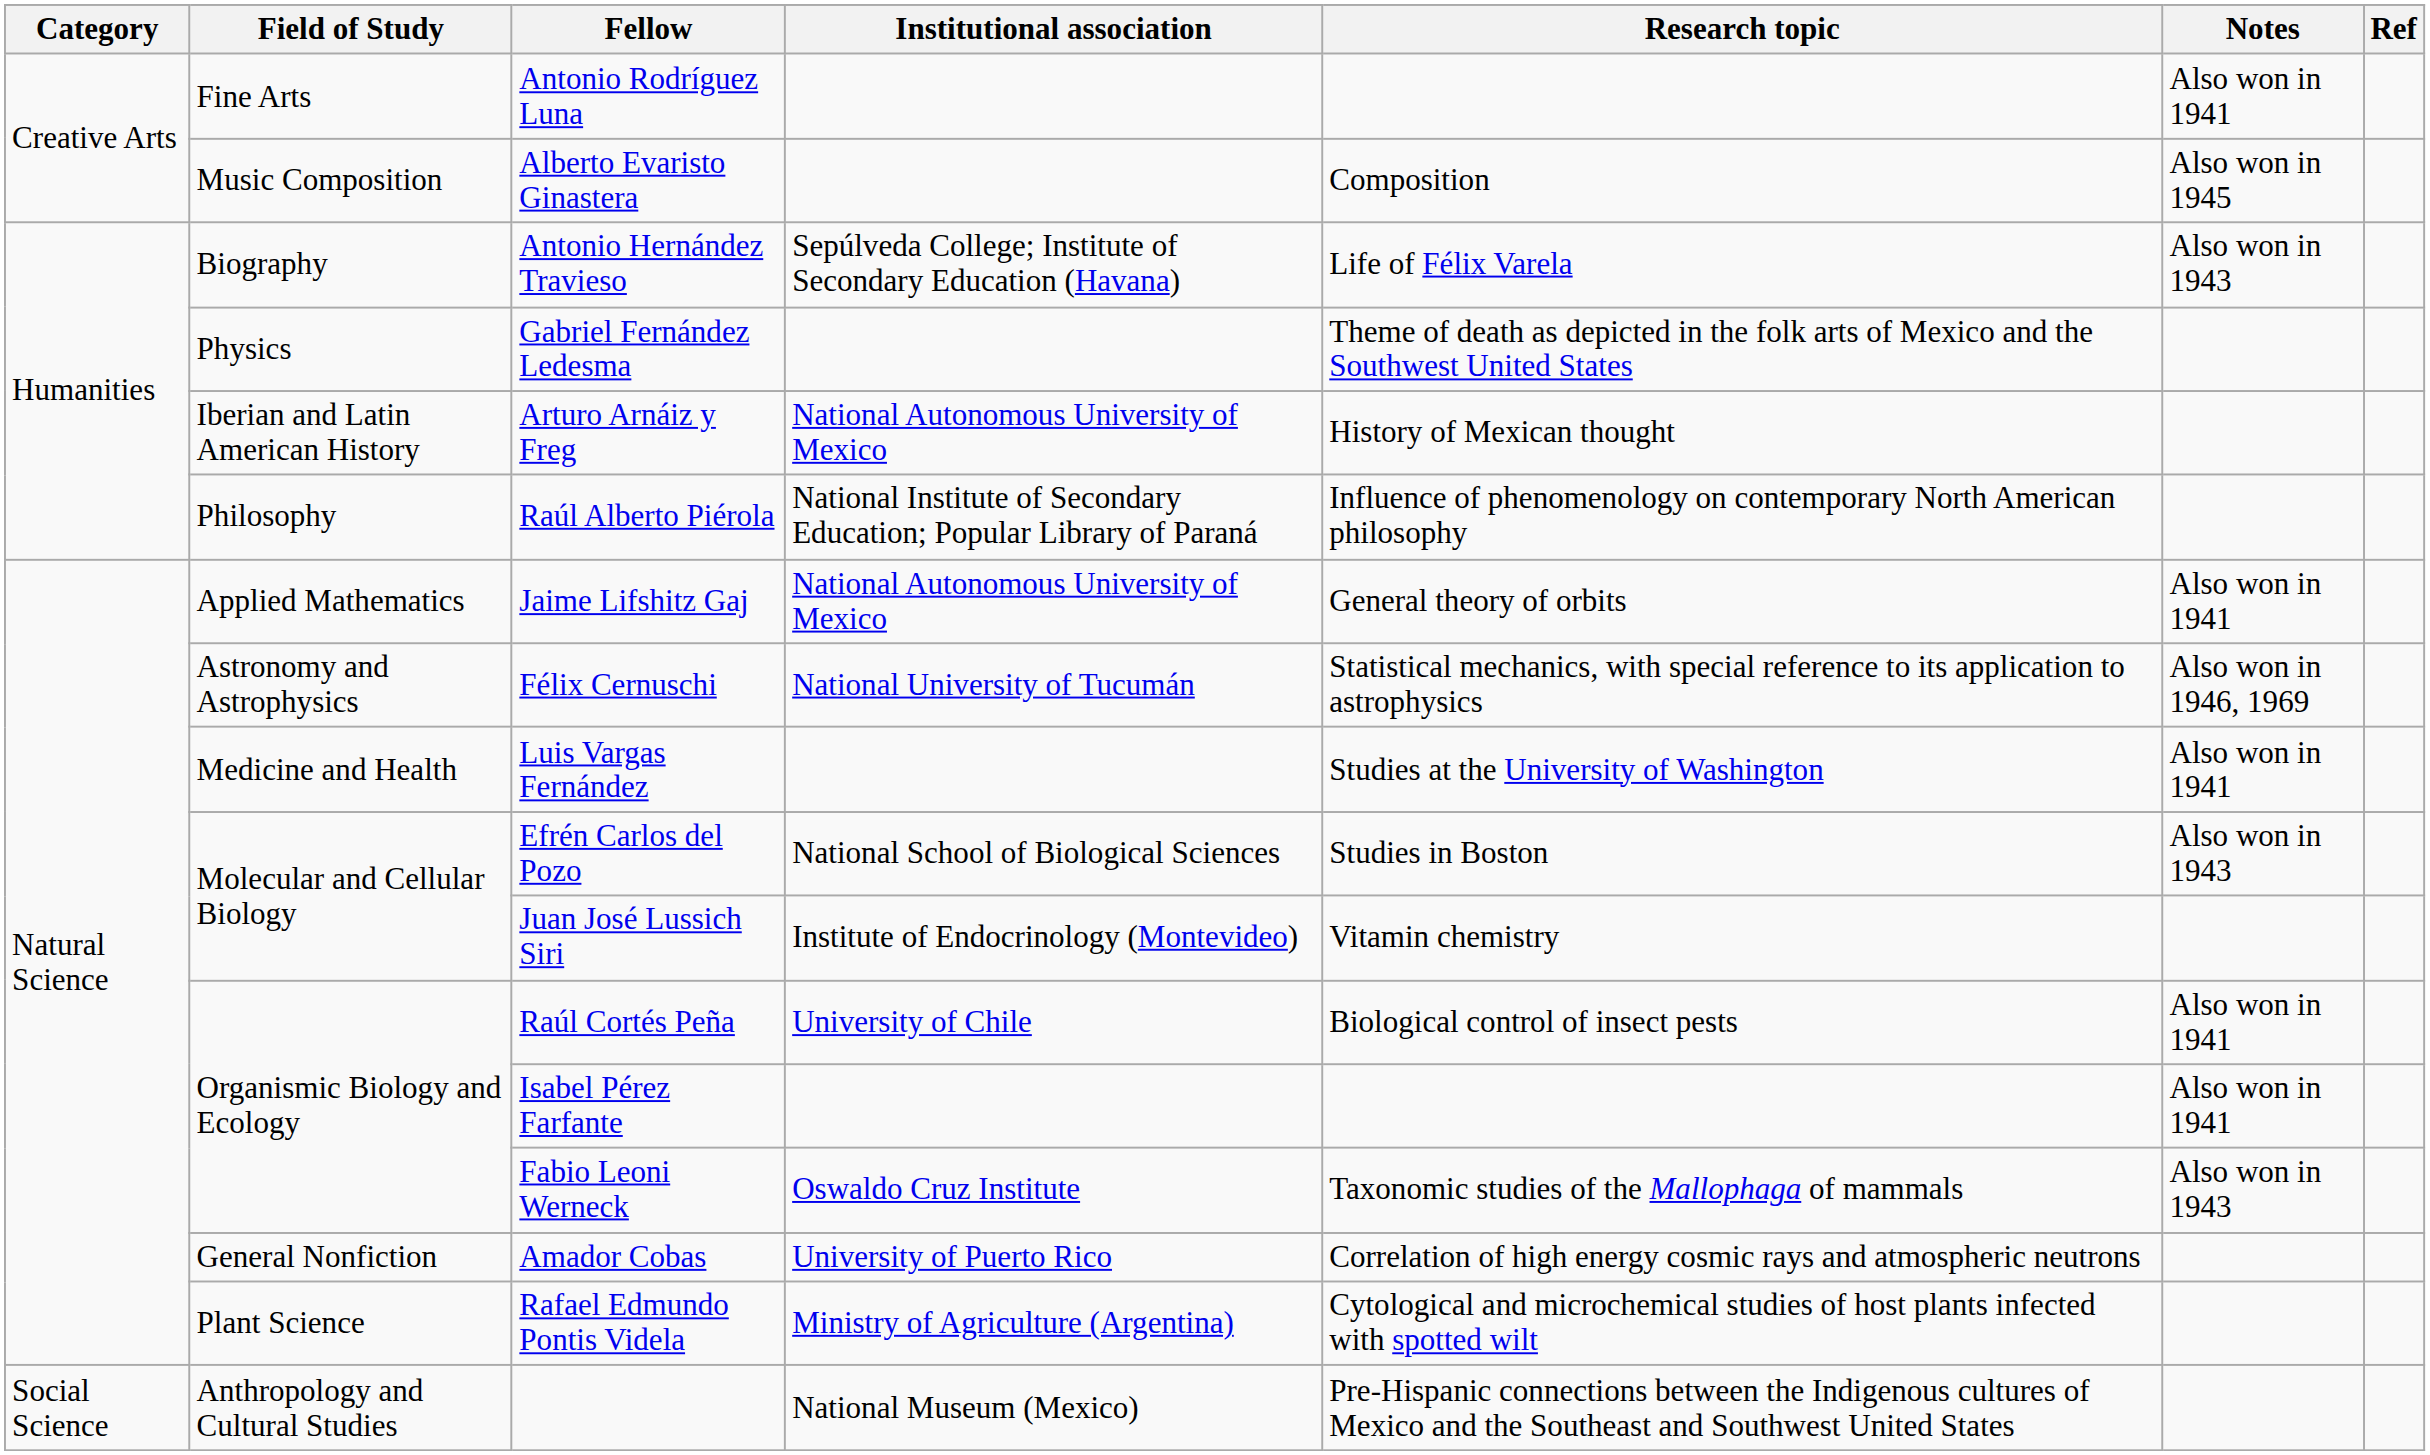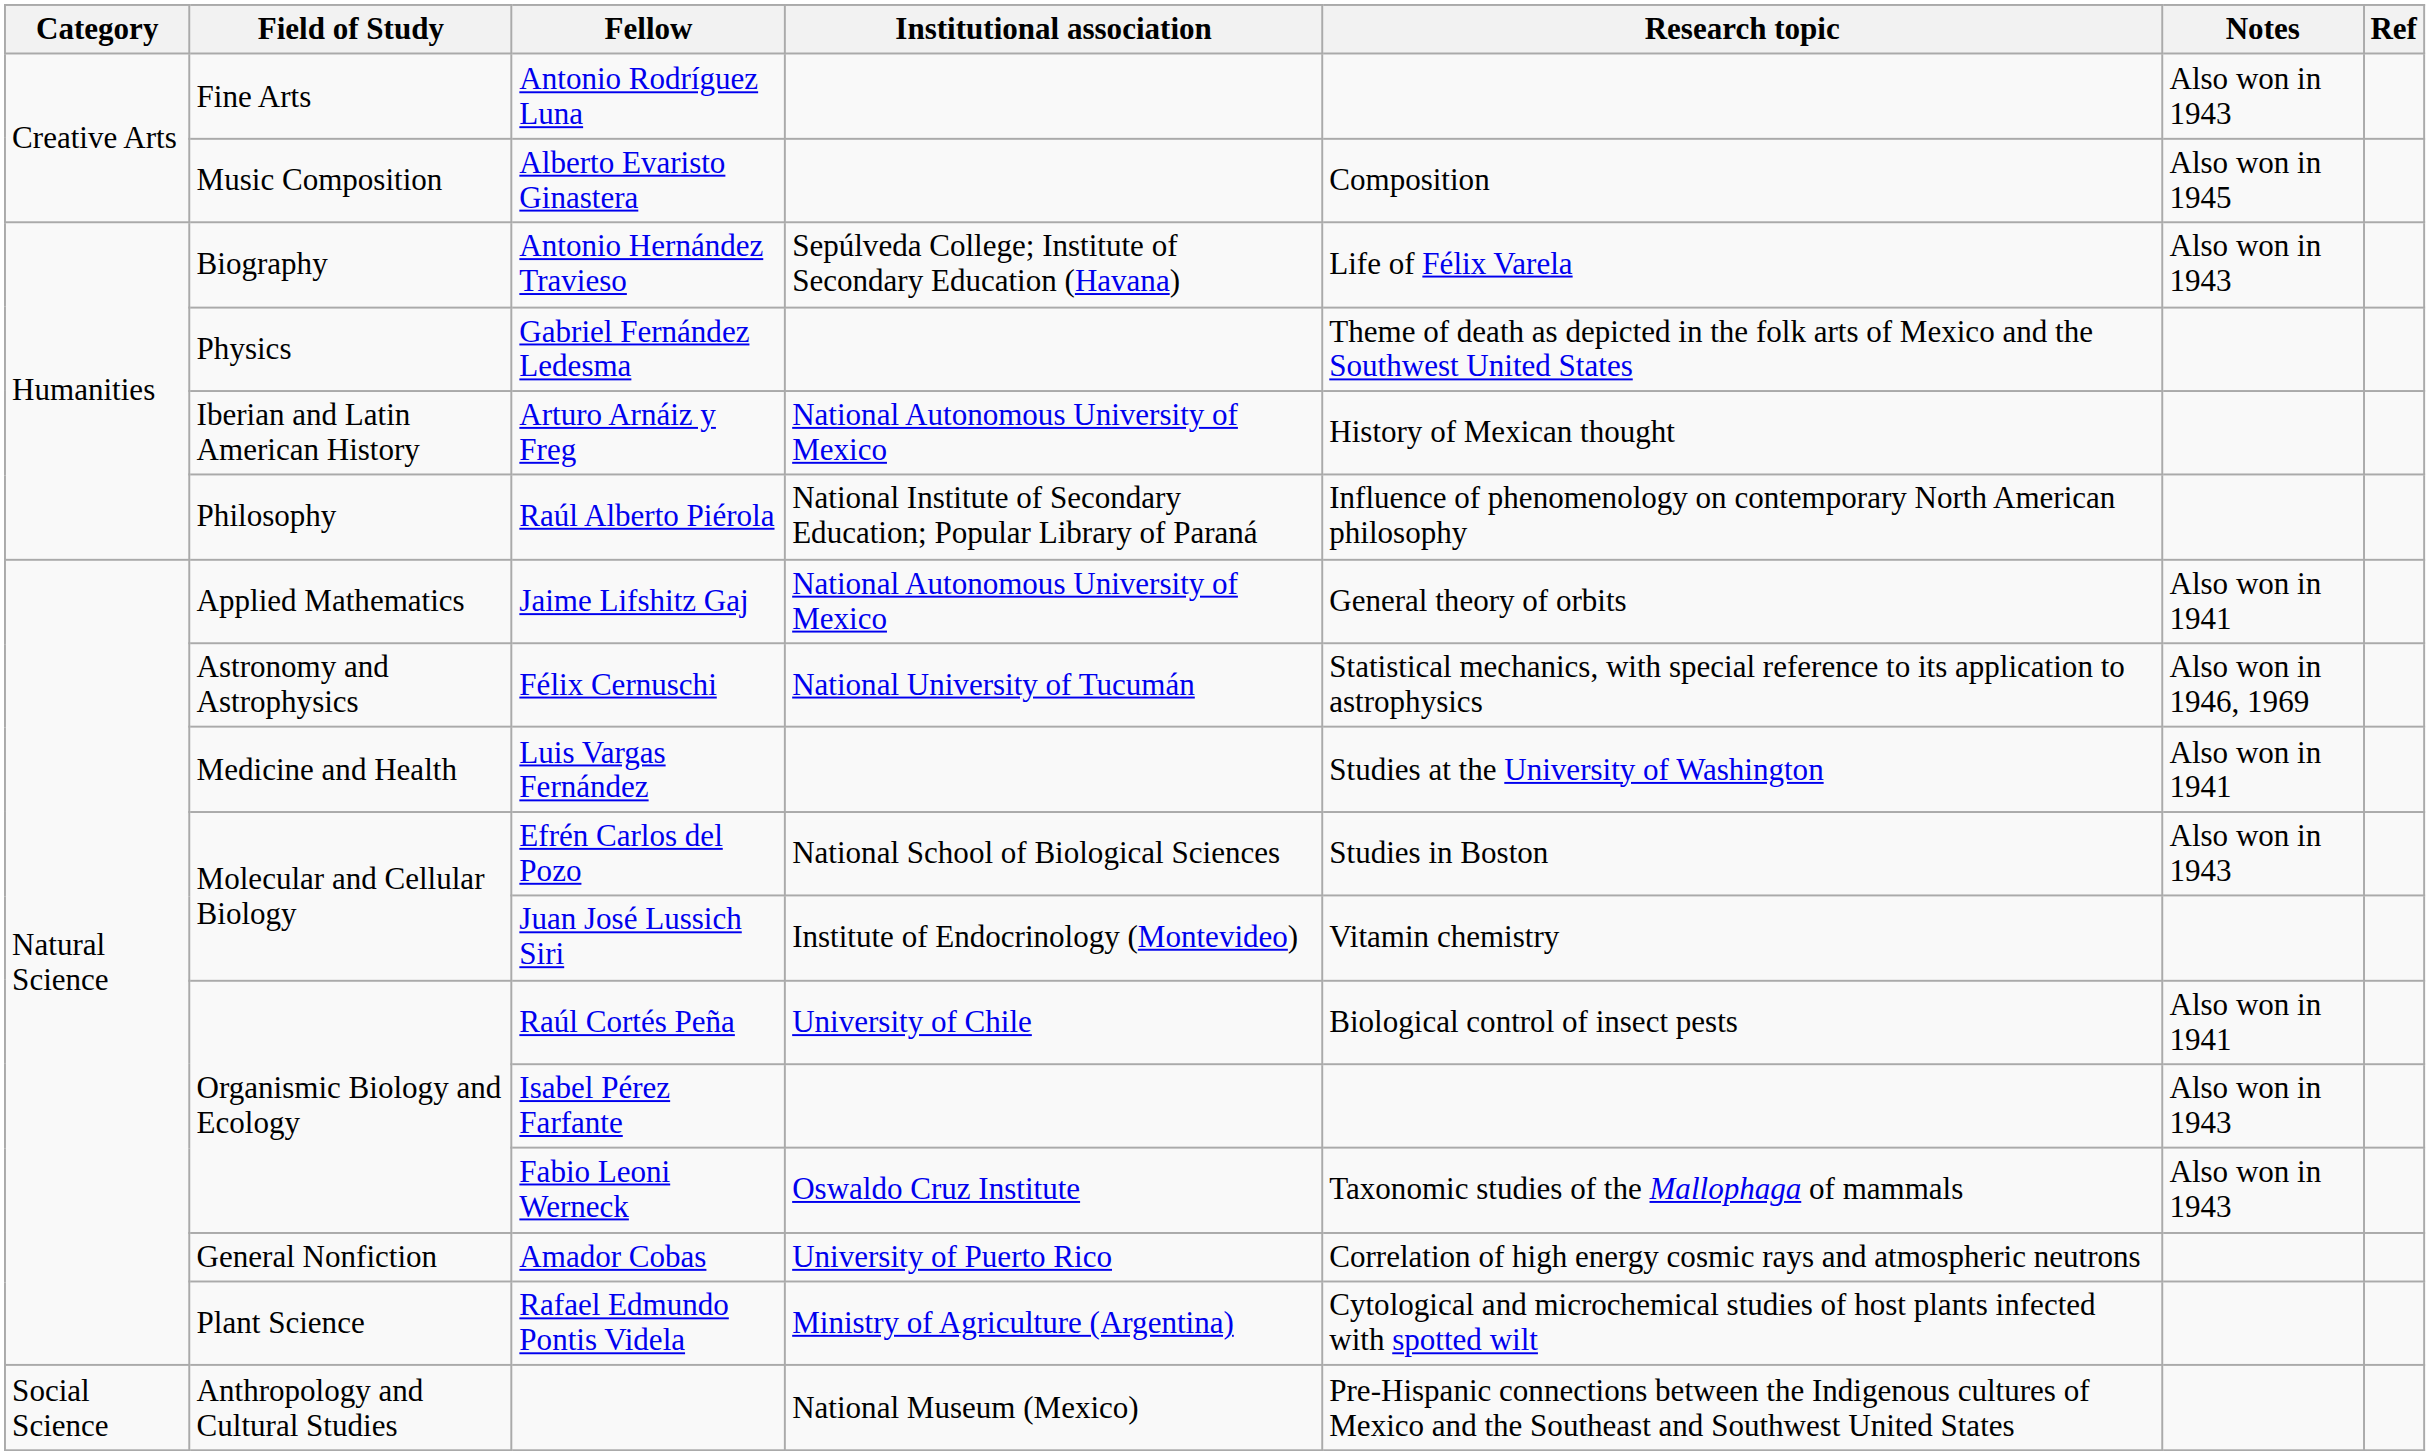Antonio Rodríguez Luna | Notes: Also won in 1941 -> Also won in 1943
Isabel Pérez Farfante | Notes: Also won in 1941 -> Also won in 1943
